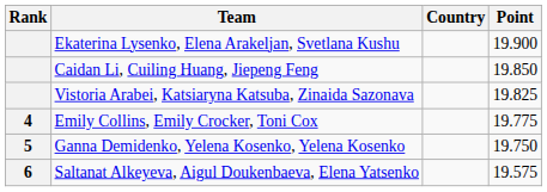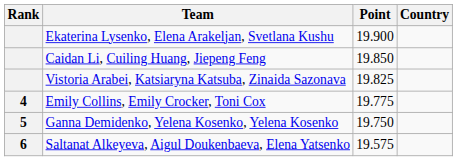columns swapped: Country <-> Point
